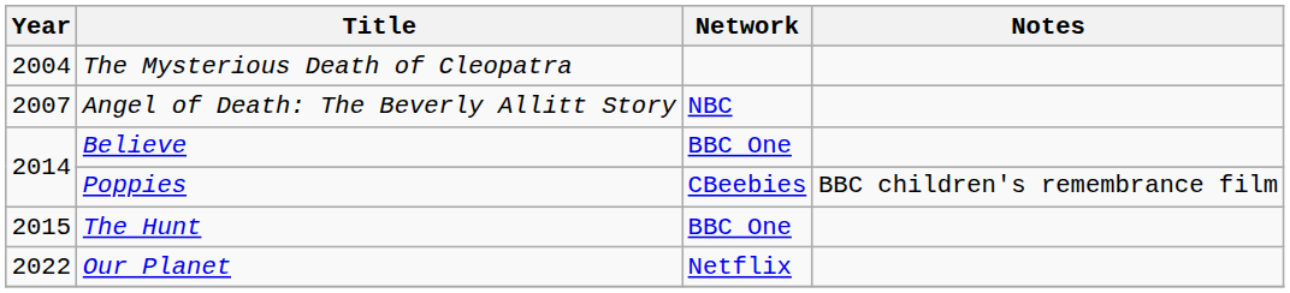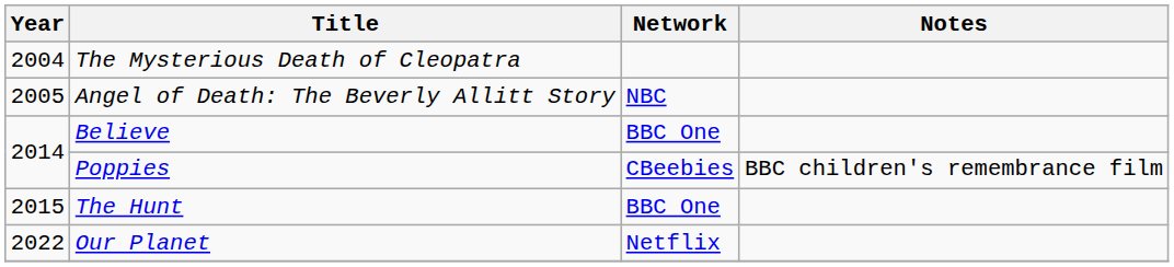Angel of Death: The Beverly Allitt Story | Year: 2007 -> 2005
